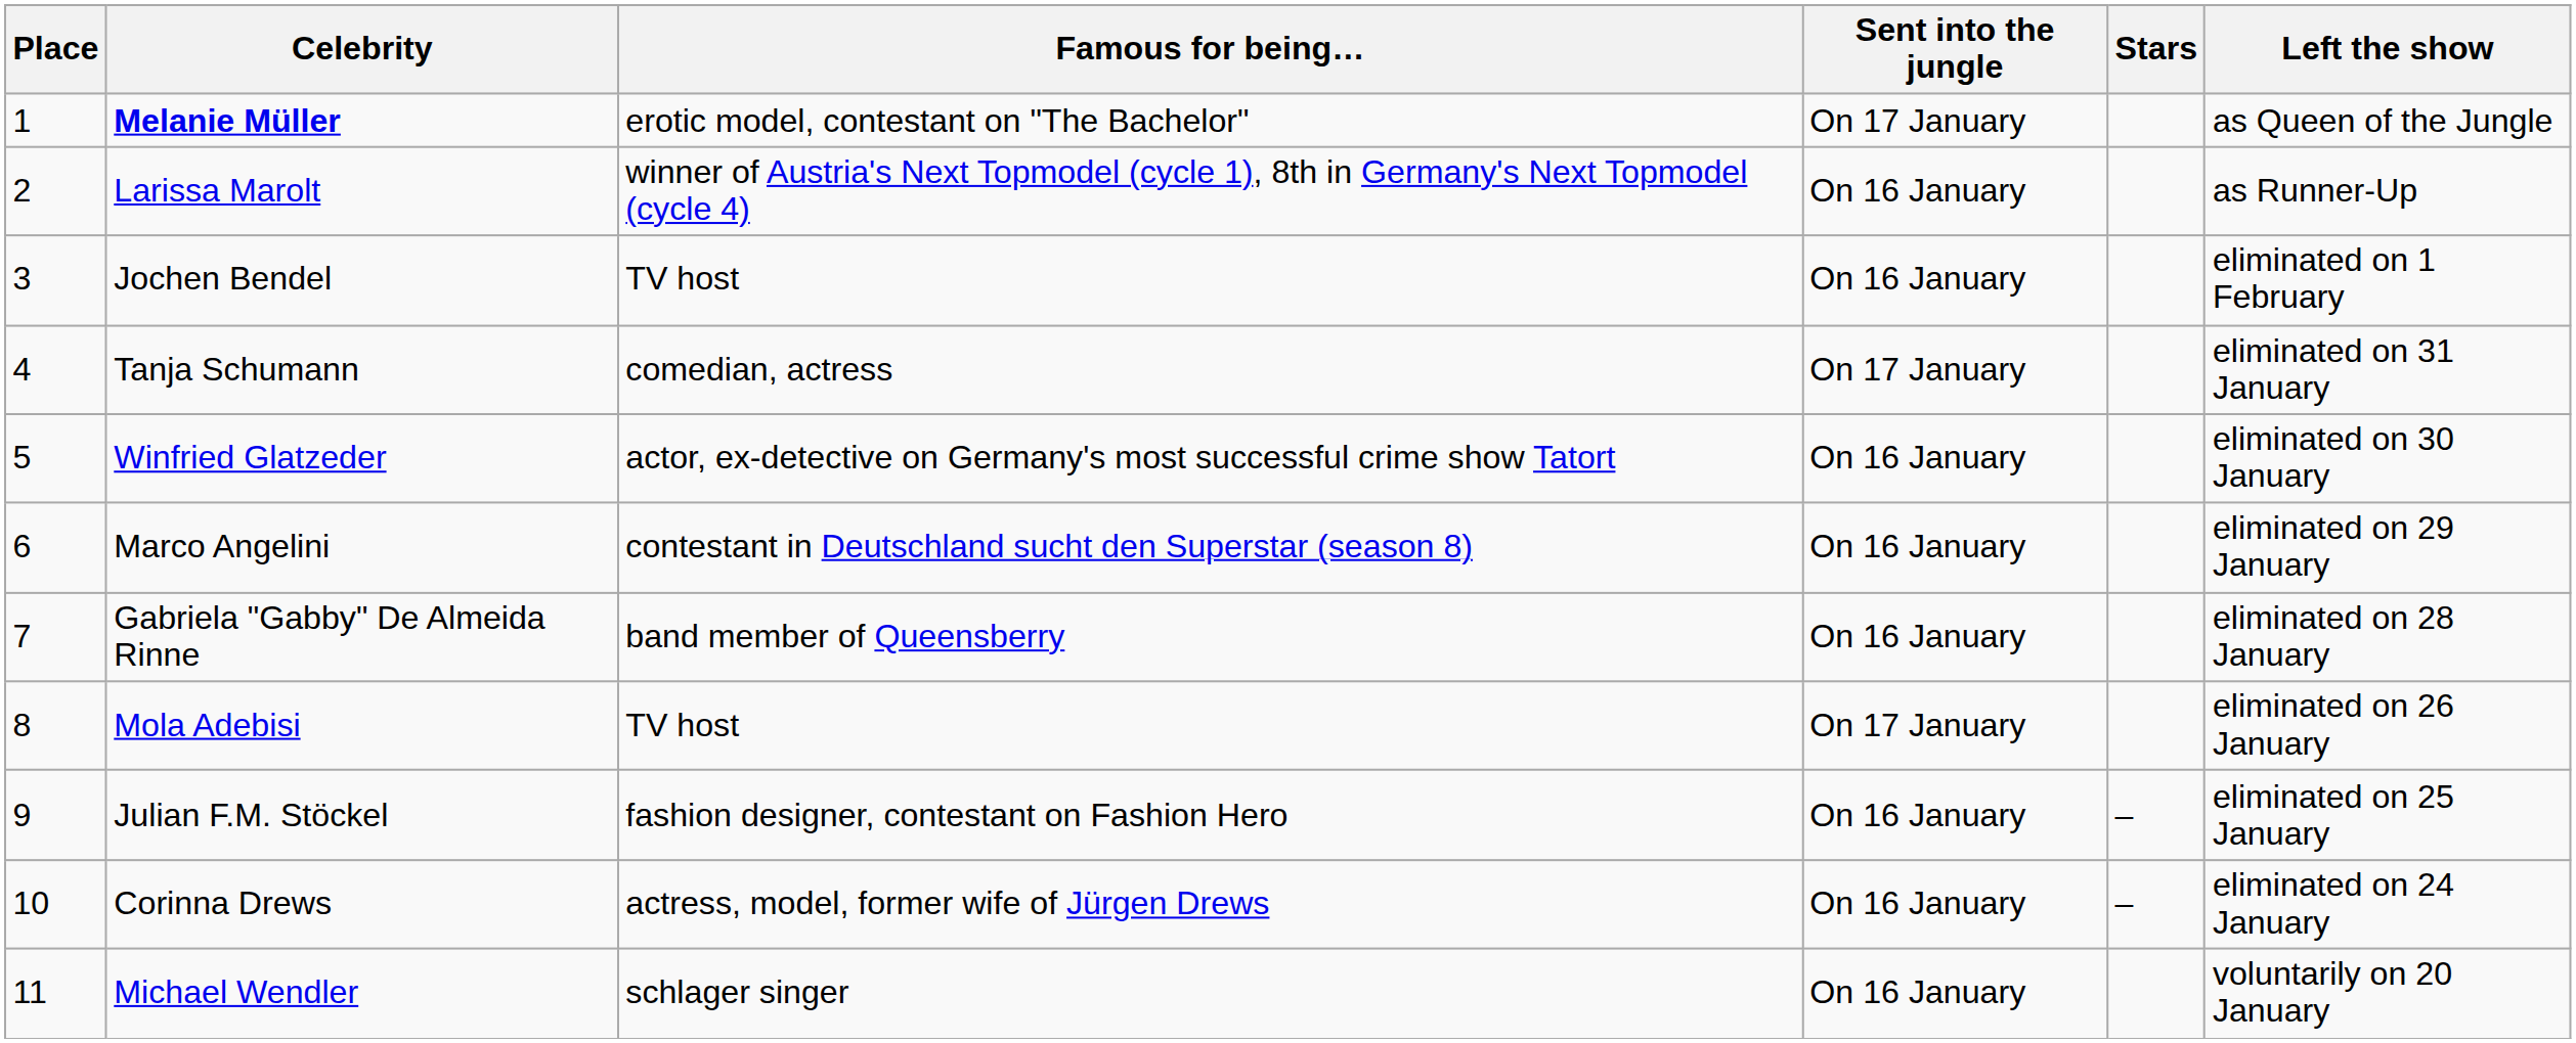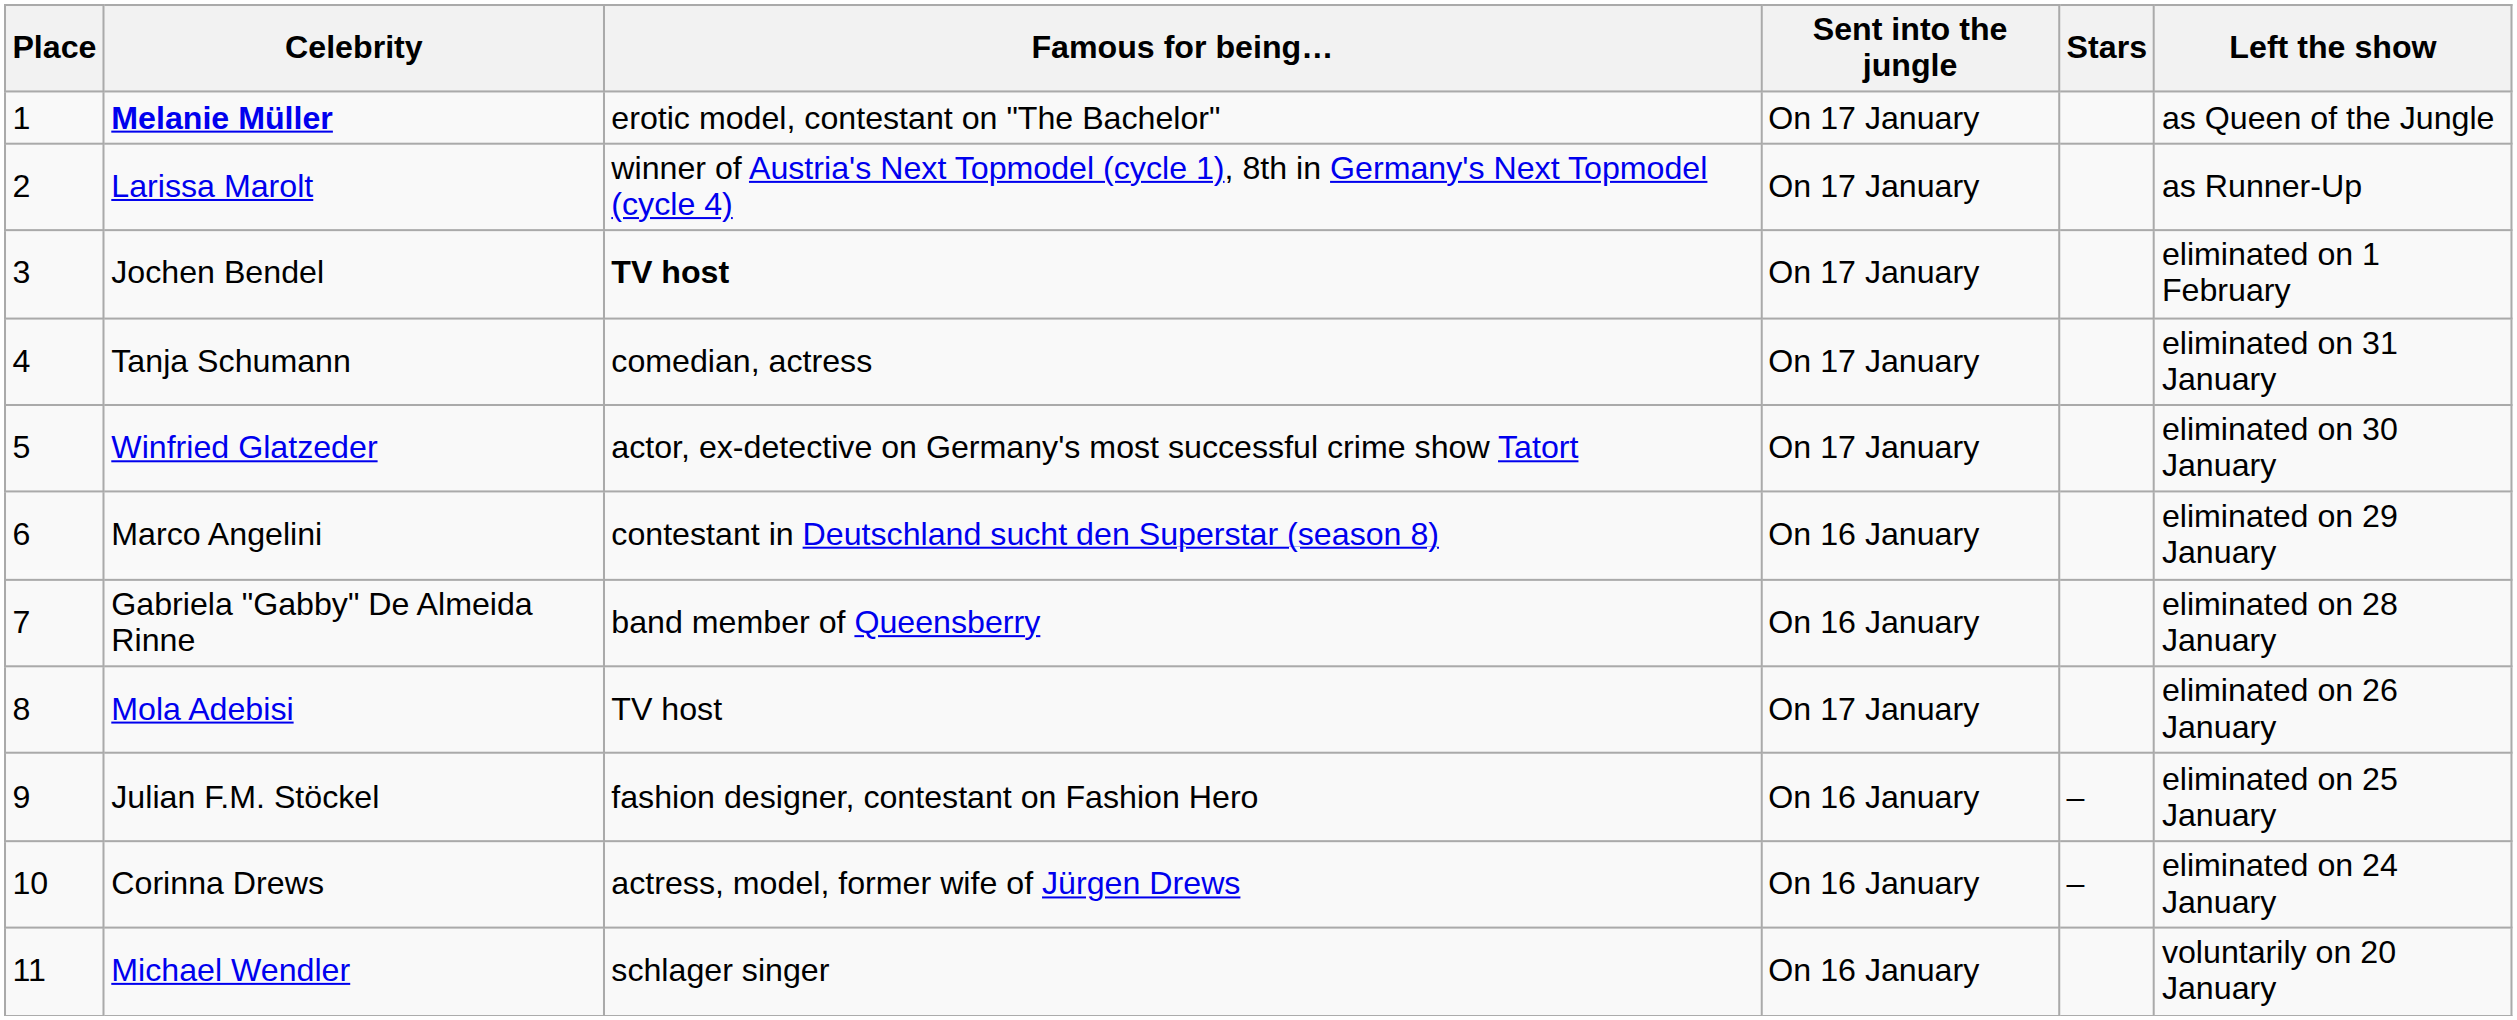Larissa Marolt | Sent into the jungle: On 16 January -> On 17 January
Jochen Bendel | Famous for being…: normal -> bold
Jochen Bendel | Sent into the jungle: On 16 January -> On 17 January
Winfried Glatzeder | Sent into the jungle: On 16 January -> On 17 January
